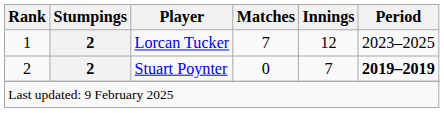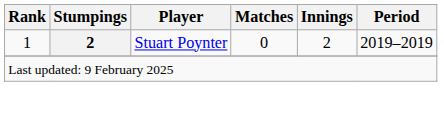- row: 1 | 2 | Lorcan Tucker | 7 | 12 | 2023–2025
Stuart Poynter | Rank: 2 -> 1
Stuart Poynter | Innings: 7 -> 2
Stuart Poynter | Period: bold -> normal
